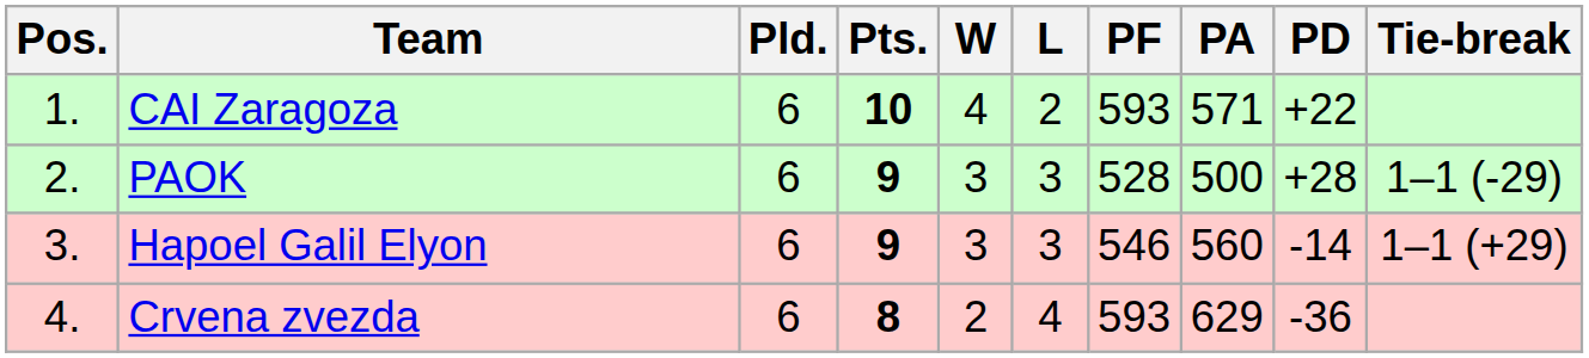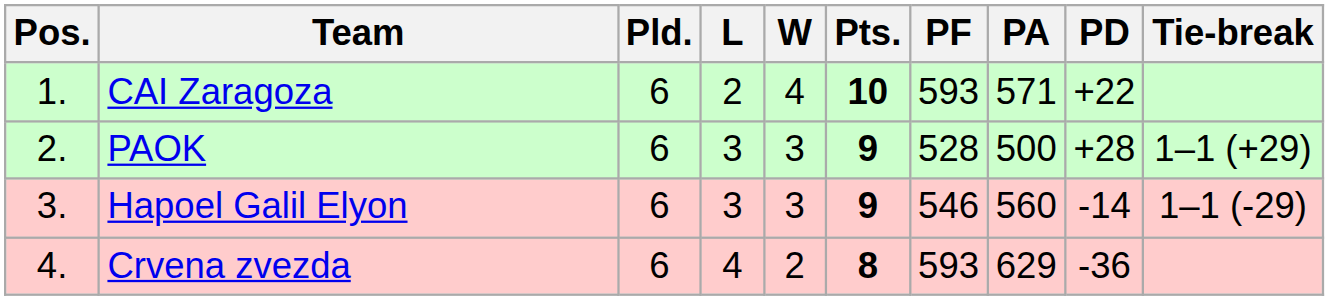columns swapped: Pts. <-> L
PAOK | Tie-break: 1–1 (-29) -> 1–1 (+29)
Hapoel Galil Elyon | Tie-break: 1–1 (+29) -> 1–1 (-29)
